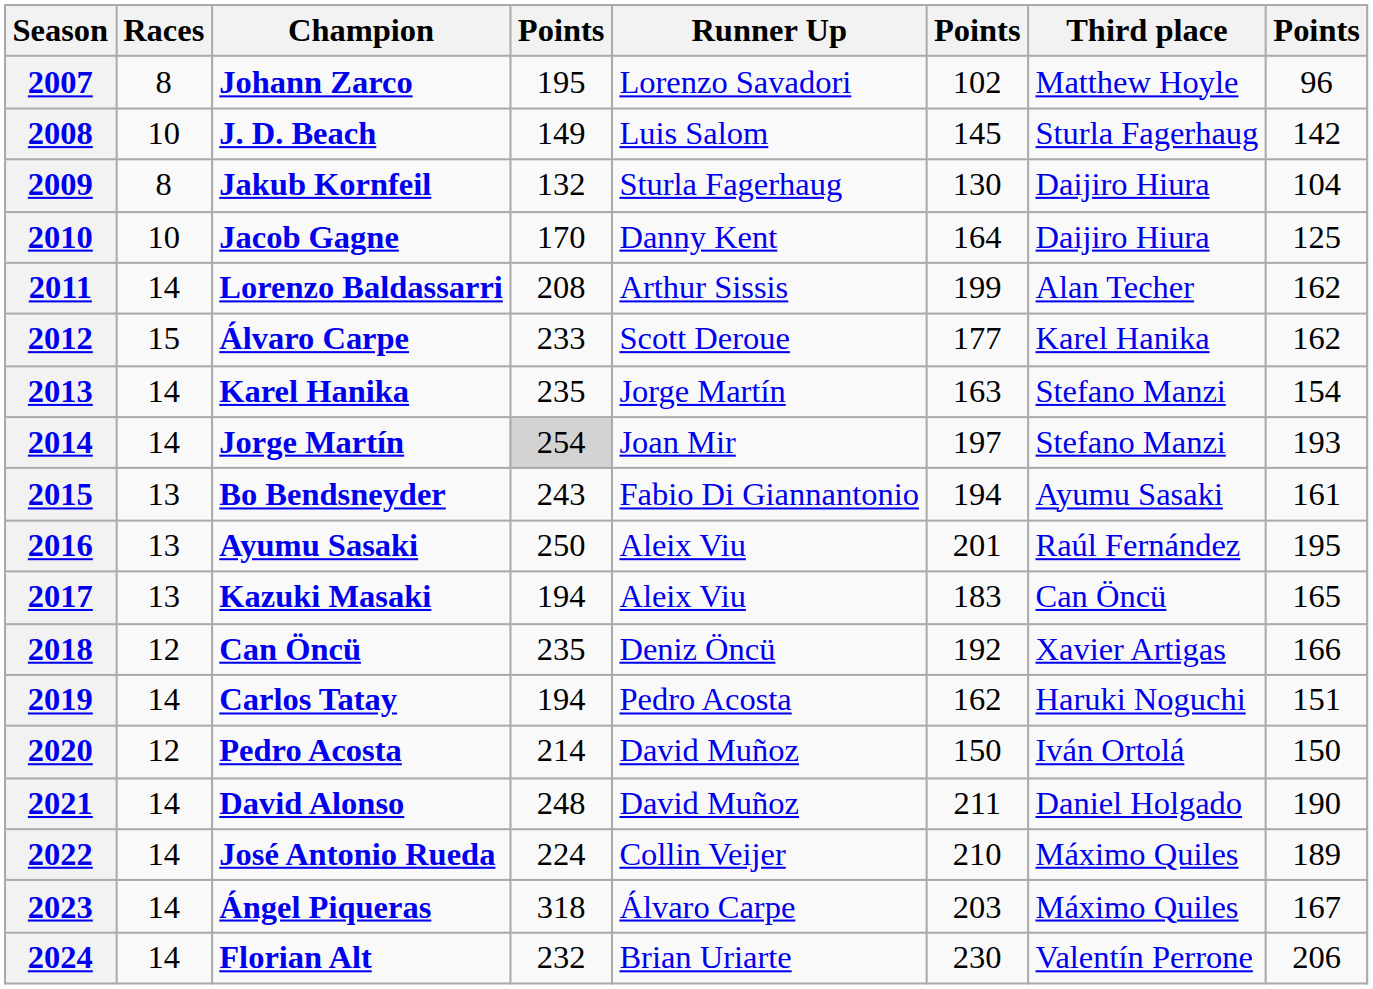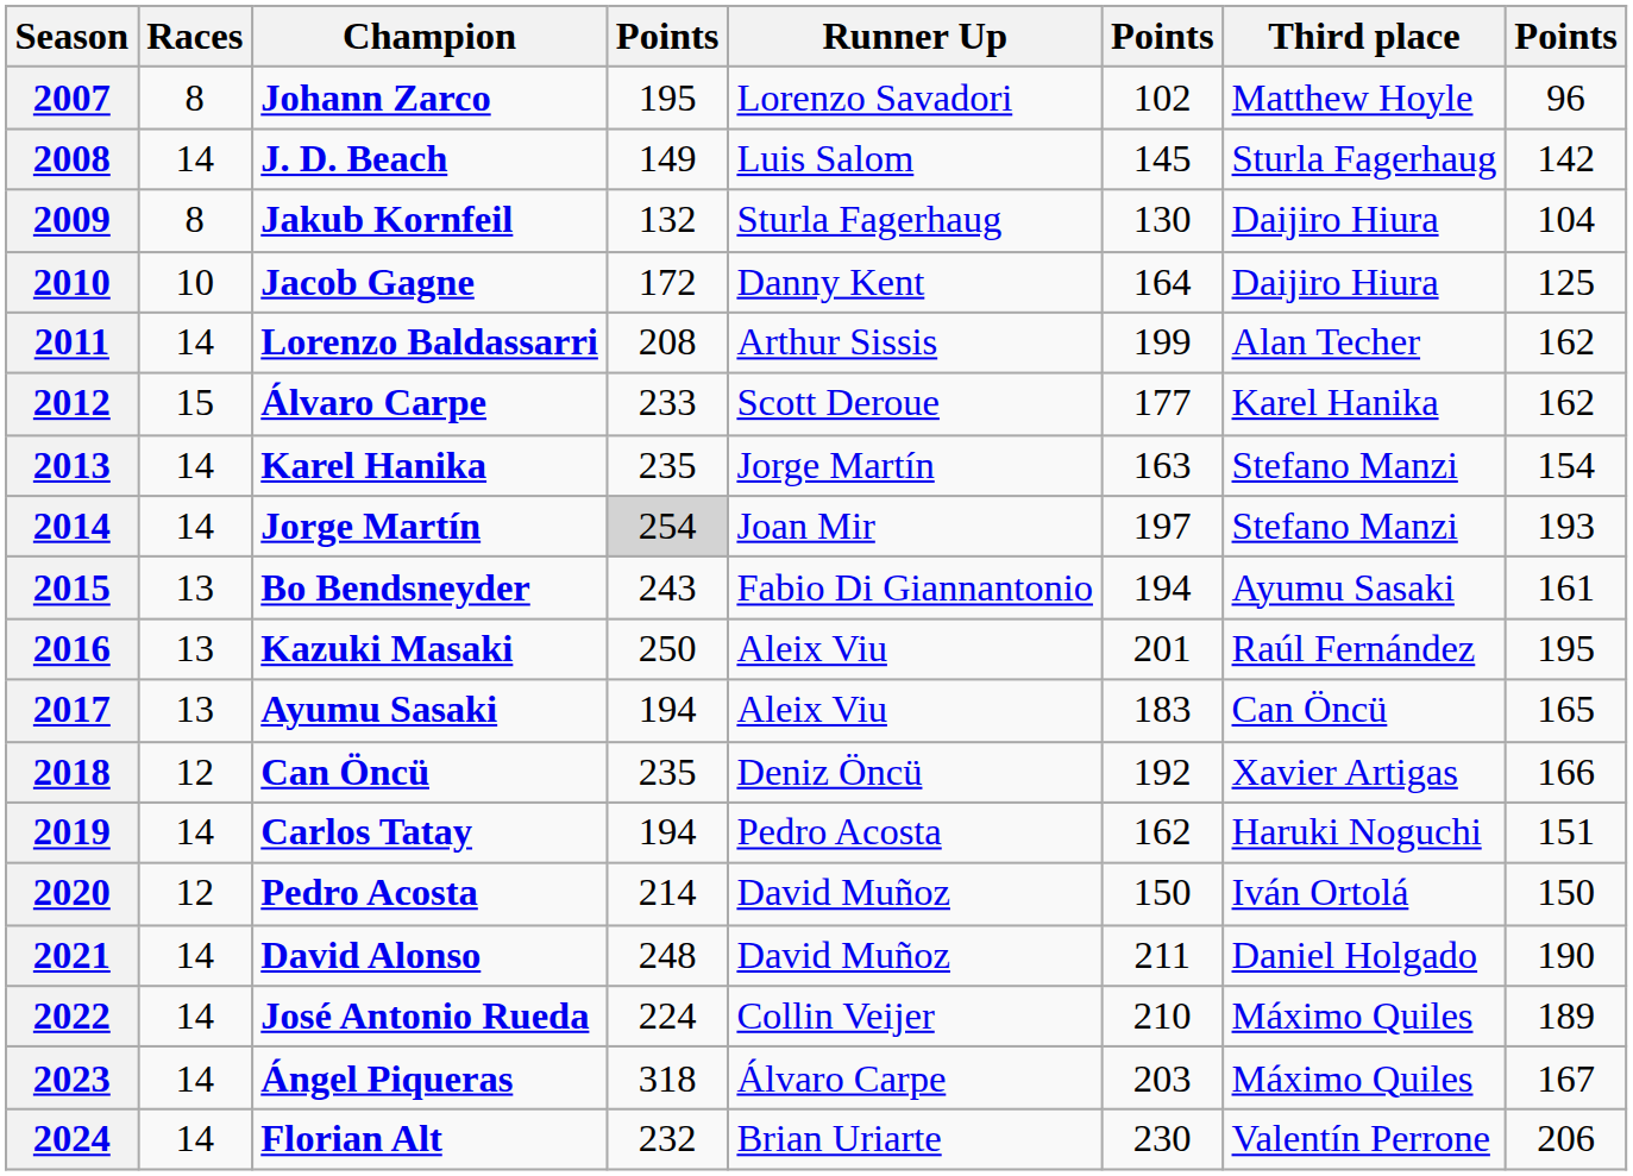2008 | Races: 10 -> 14
2010 | column 4: 170 -> 172
2016 | Champion: Ayumu Sasaki -> Kazuki Masaki
2017 | Champion: Kazuki Masaki -> Ayumu Sasaki
